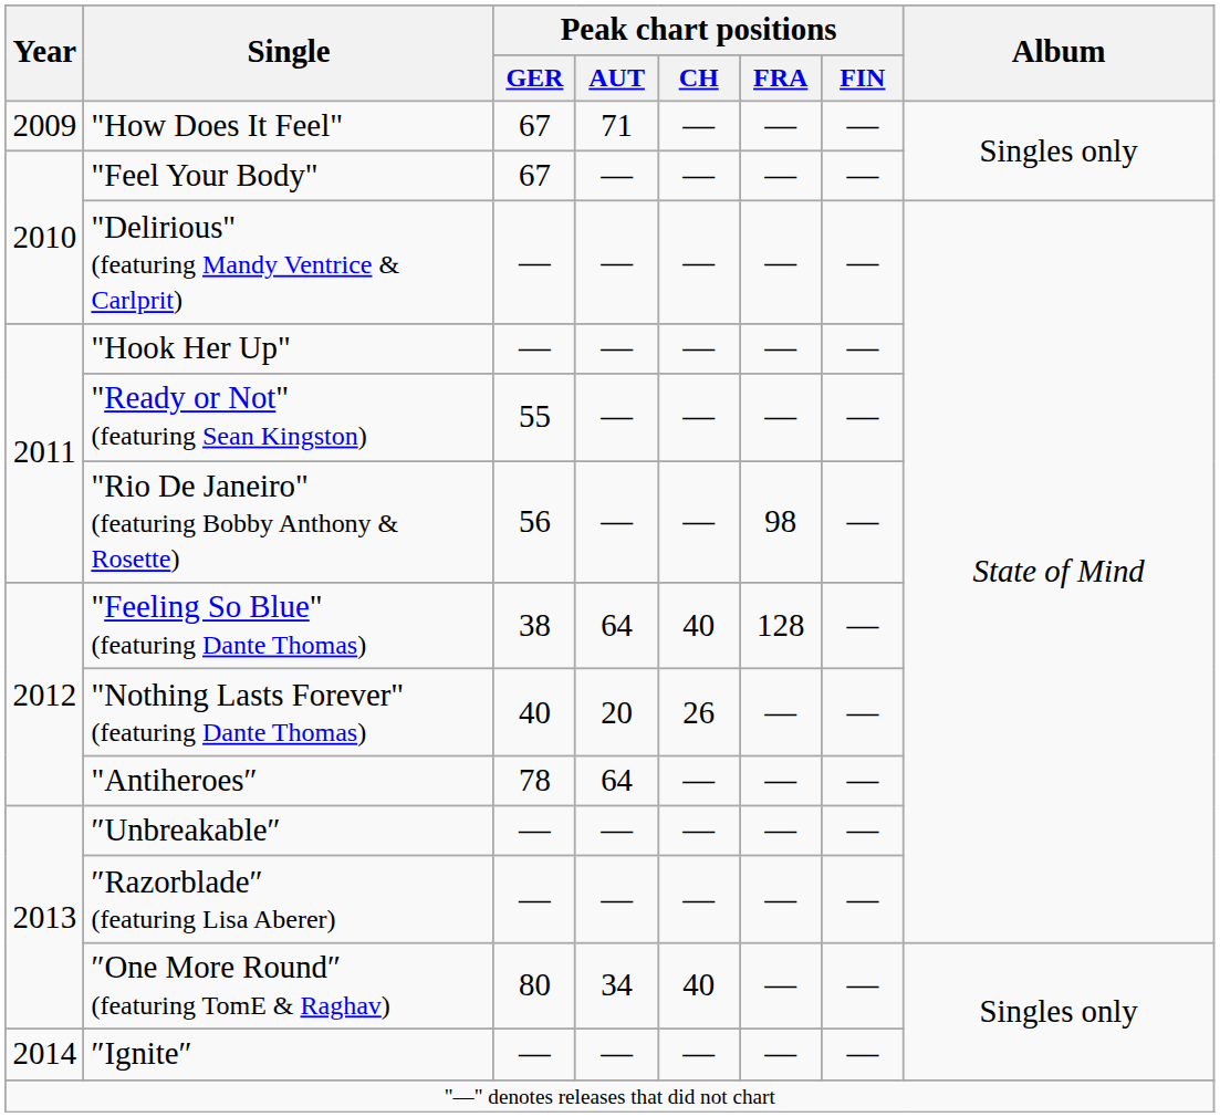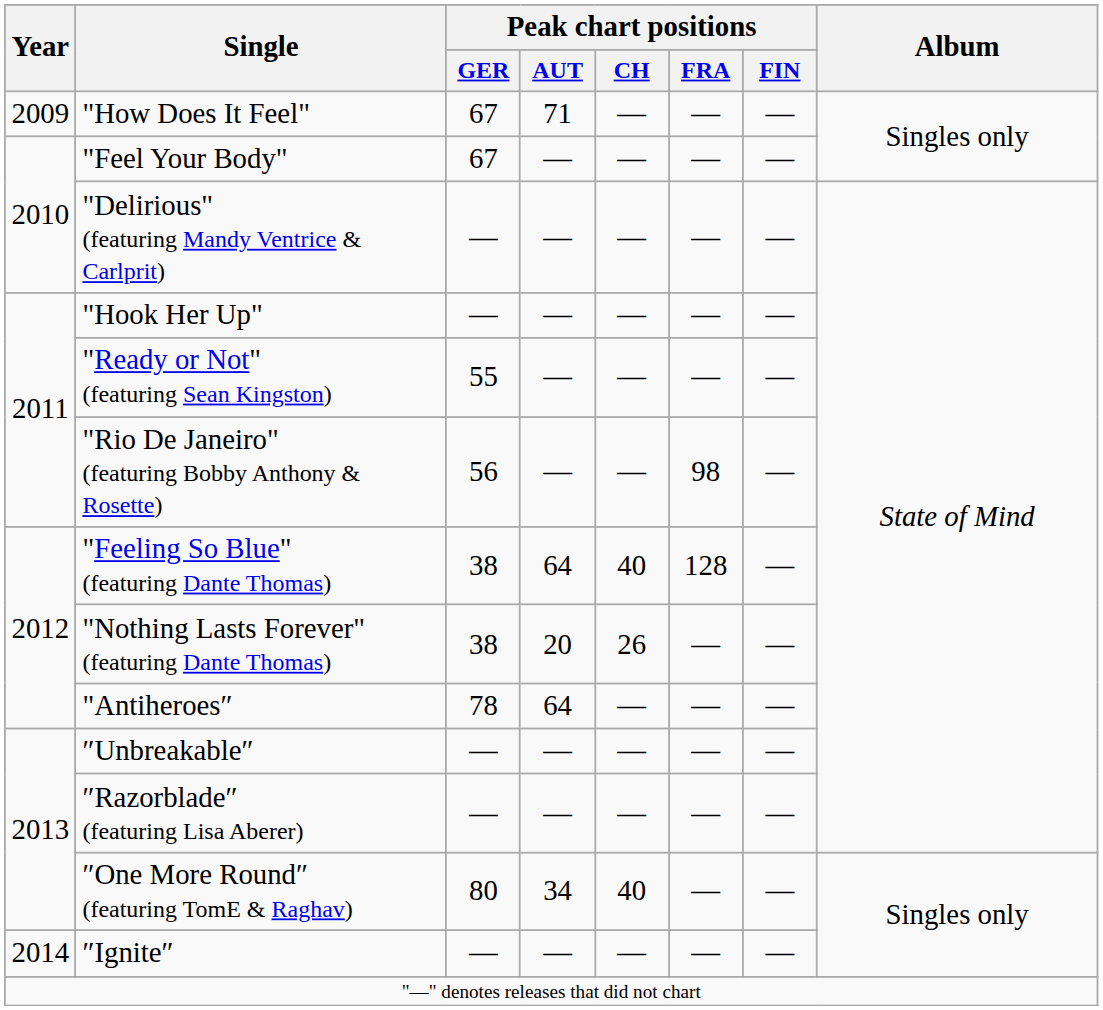"Nothing Lasts Forever" (featuring Dante Thomas) | Peak chart positions / GER: 40 -> 38
